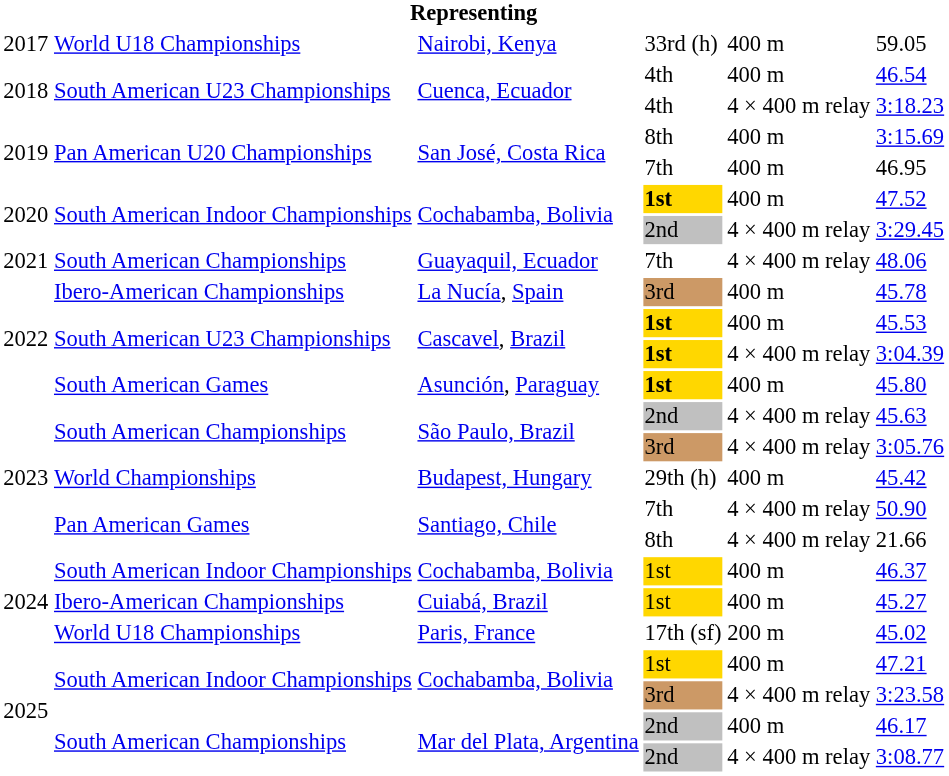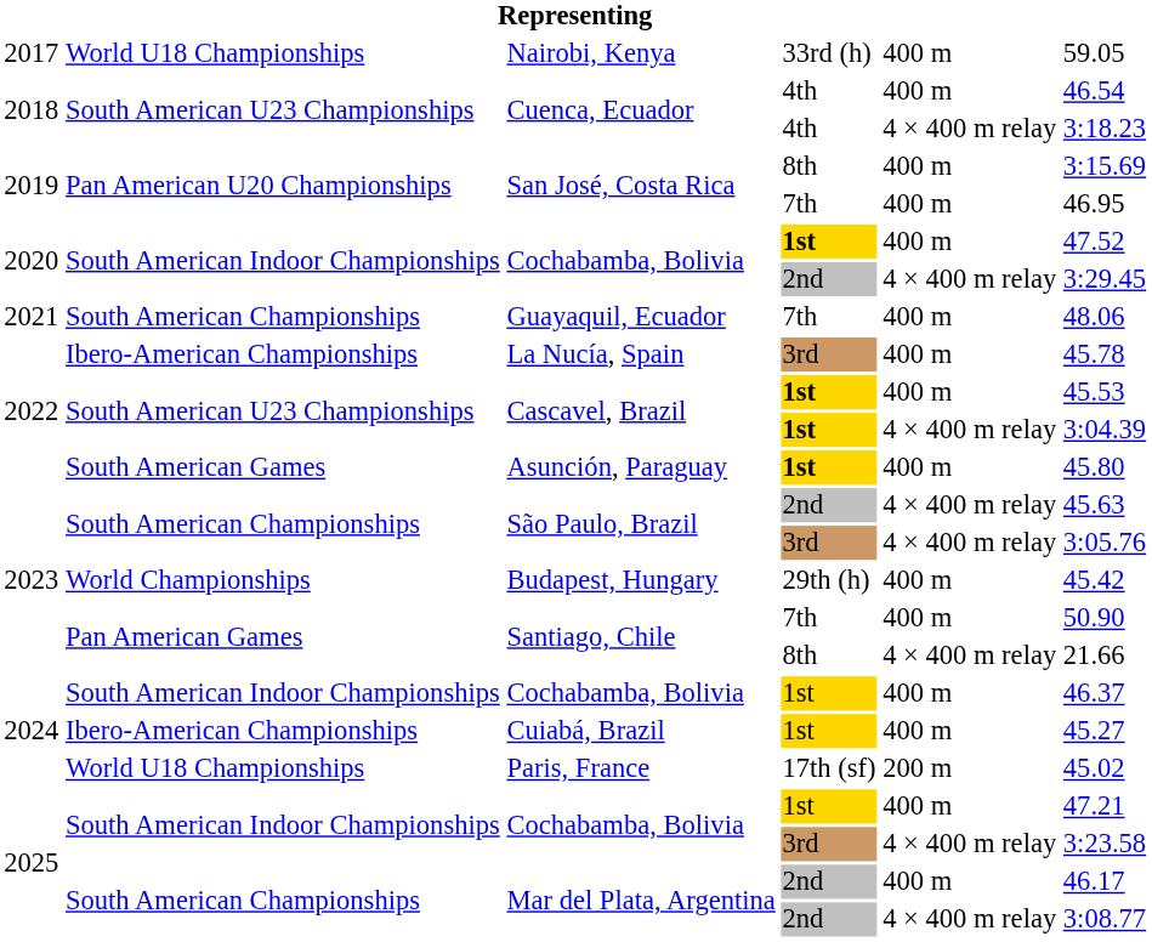Guayaquil, Ecuador | column 5: 4 × 400 m relay -> 400 m
Santiago, Chile / 7th | column 5: 4 × 400 m relay -> 400 m
